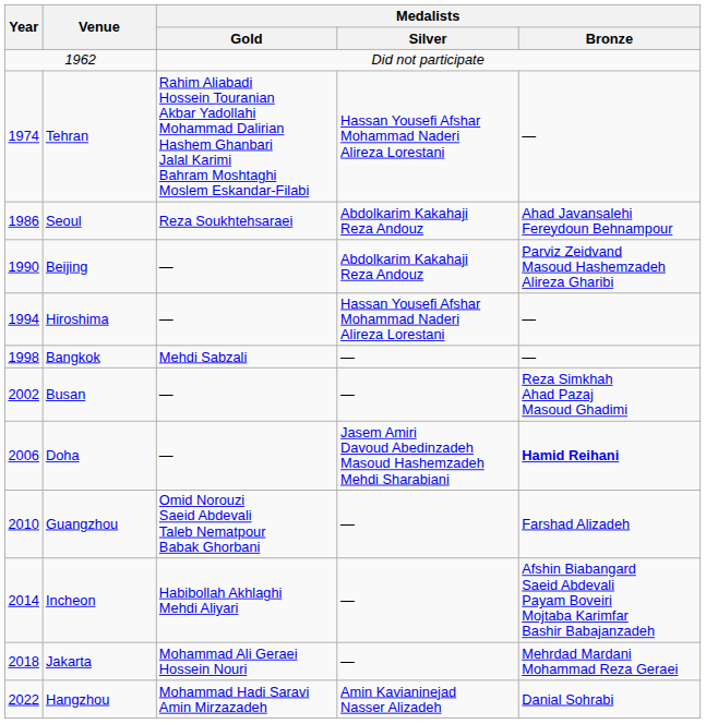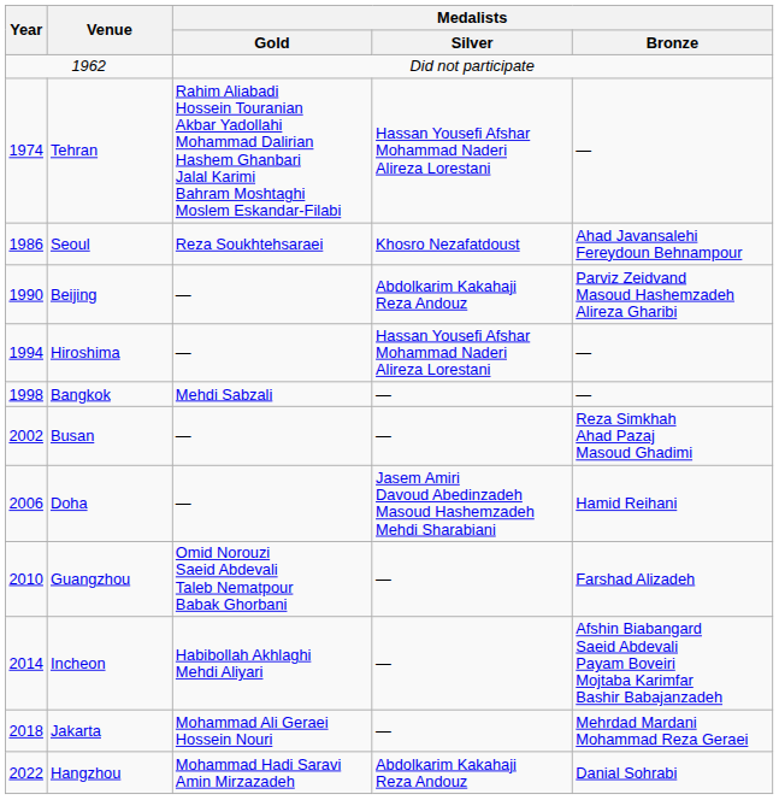Seoul | Medalists / Silver: Abdolkarim Kakahaji Reza Andouz -> Khosro Nezafatdoust
Doha | Medalists / Bronze: bold -> normal
Hangzhou | Medalists / Silver: Amin Kavianinejad Nasser Alizadeh -> Abdolkarim Kakahaji Reza Andouz
